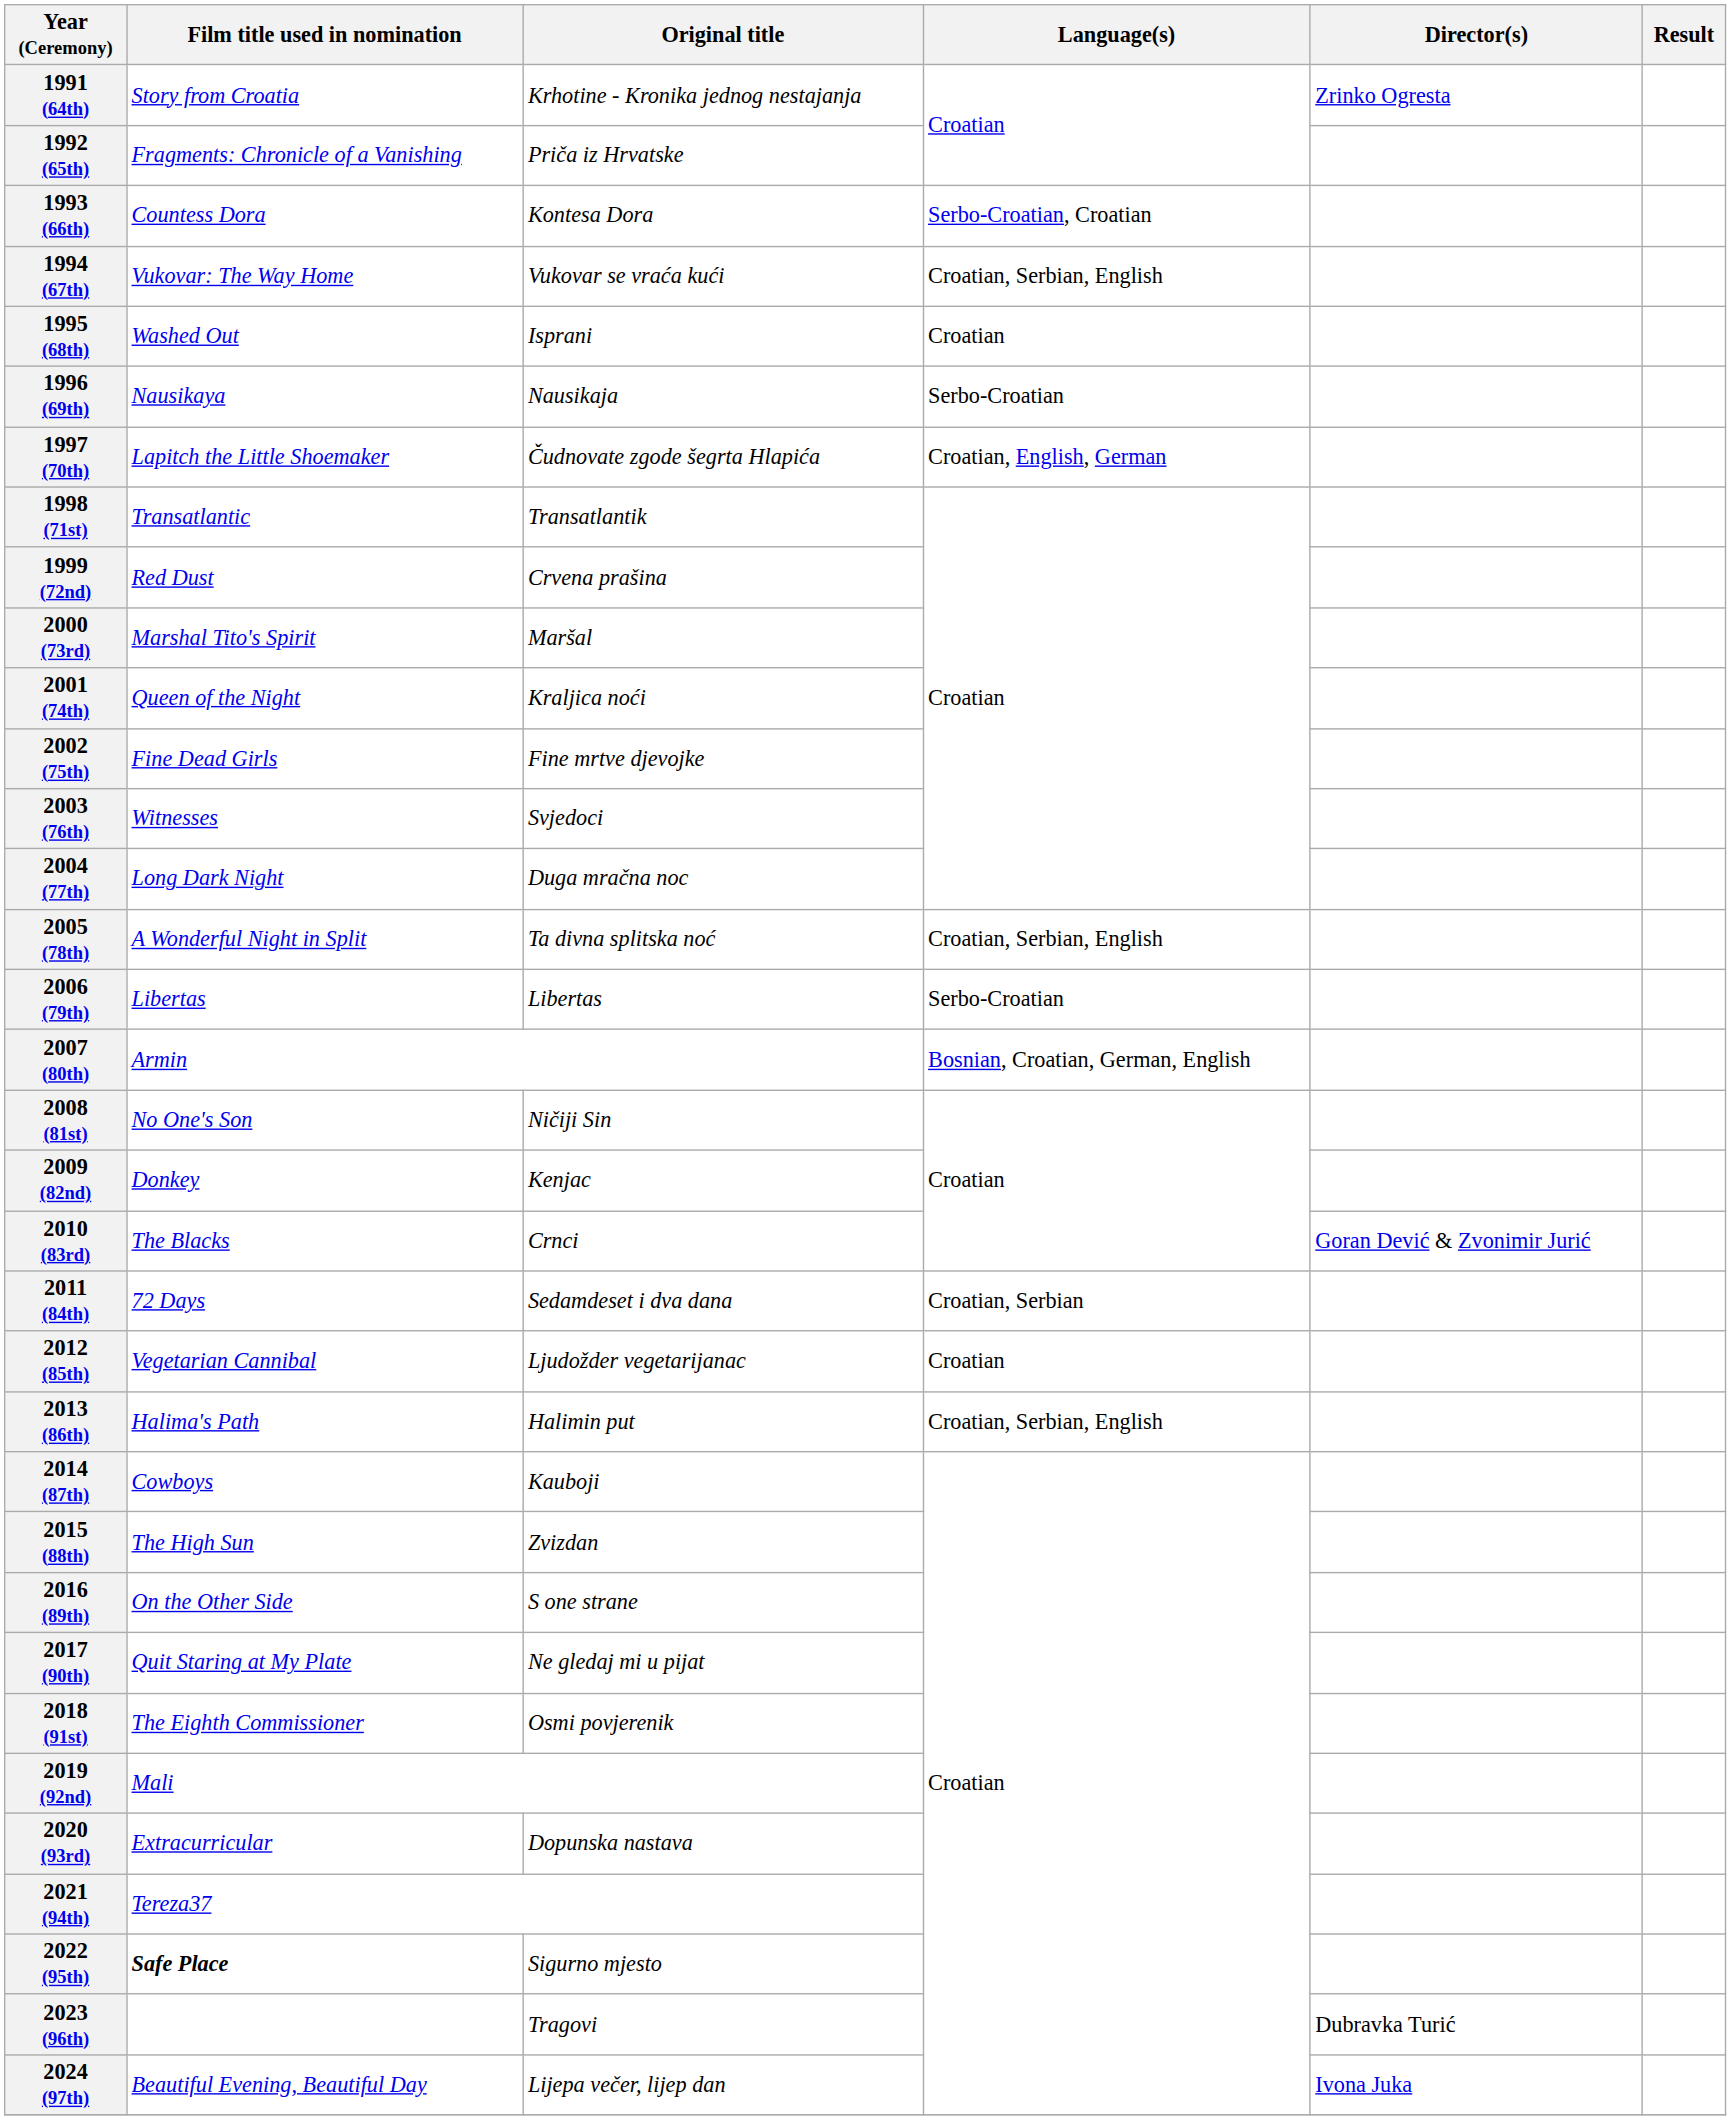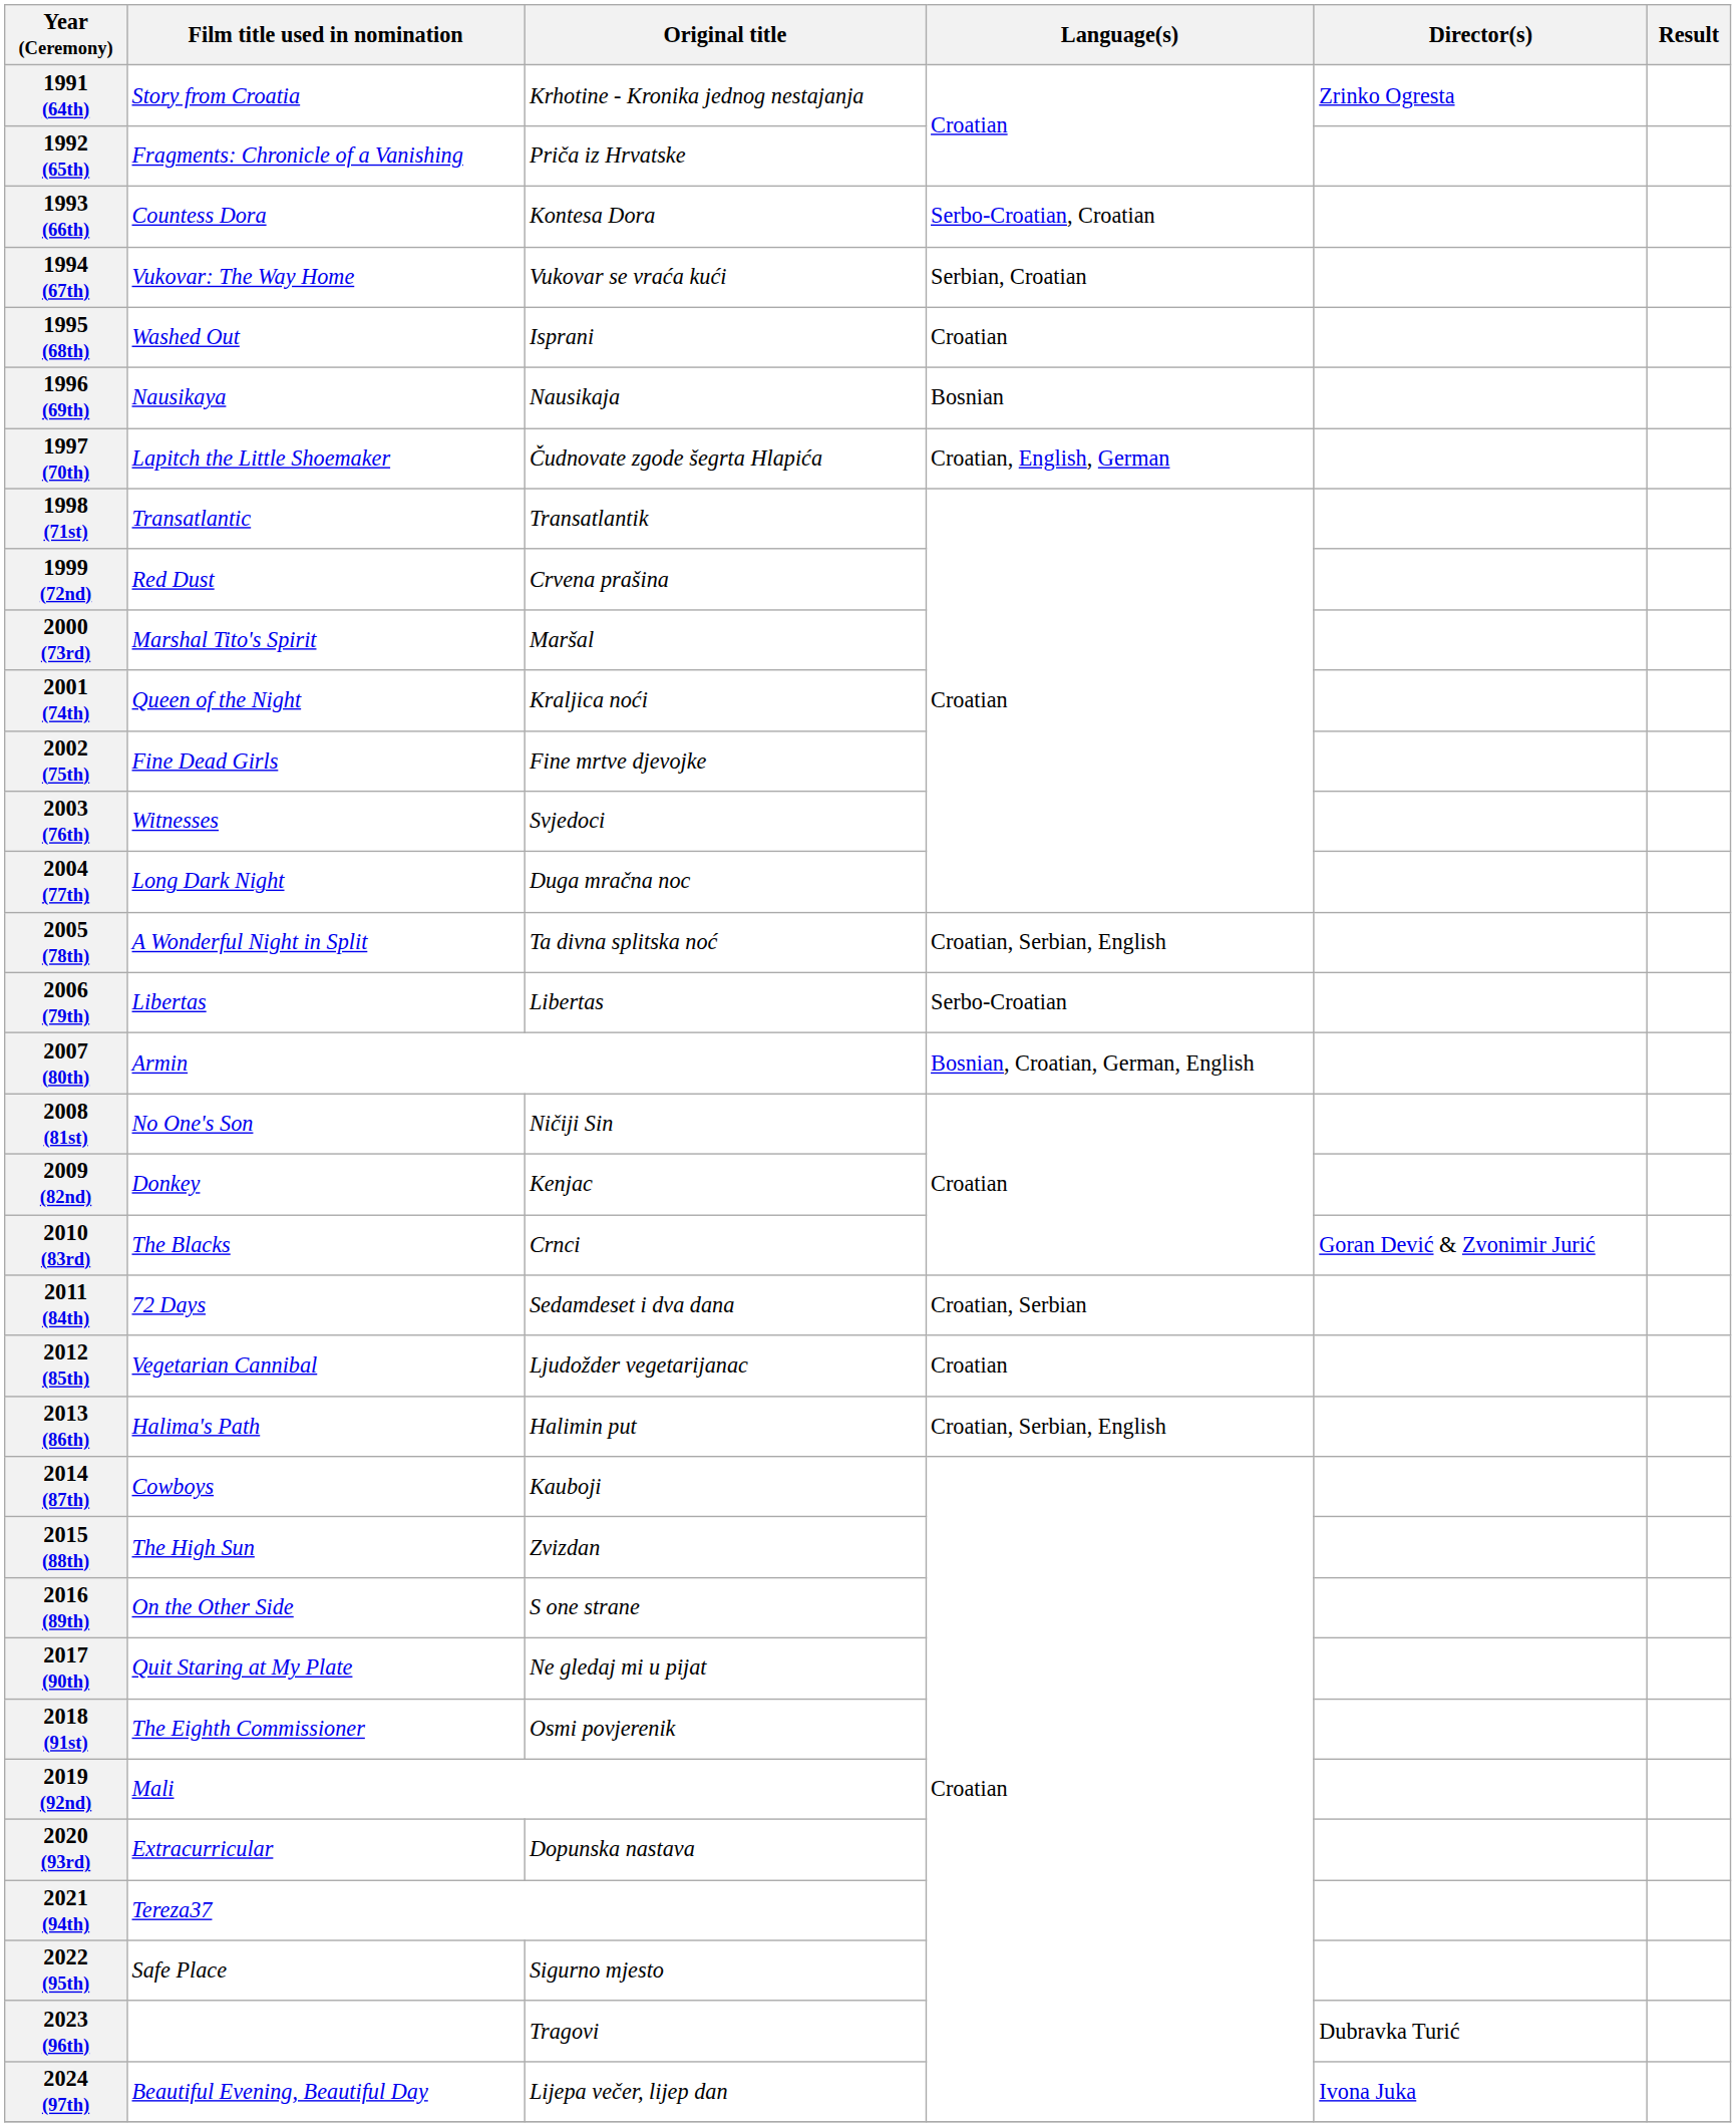1994 (67th) | Language(s): Croatian, Serbian, English -> Serbian, Croatian
1996 (69th) | Language(s): Serbo-Croatian -> Bosnian
2022 (95th) | Film title used in nomination: bold -> normal
